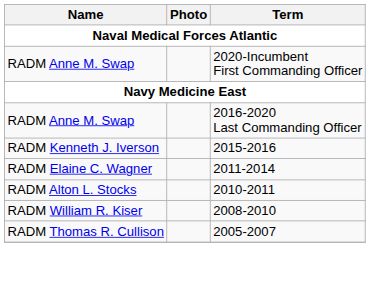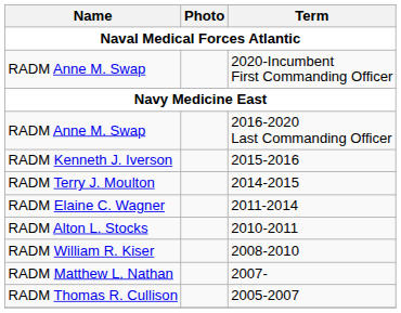+ row: RADM Terry J. Moulton | 2014-2015
+ row: RADM Matthew L. Nathan | 2007-
